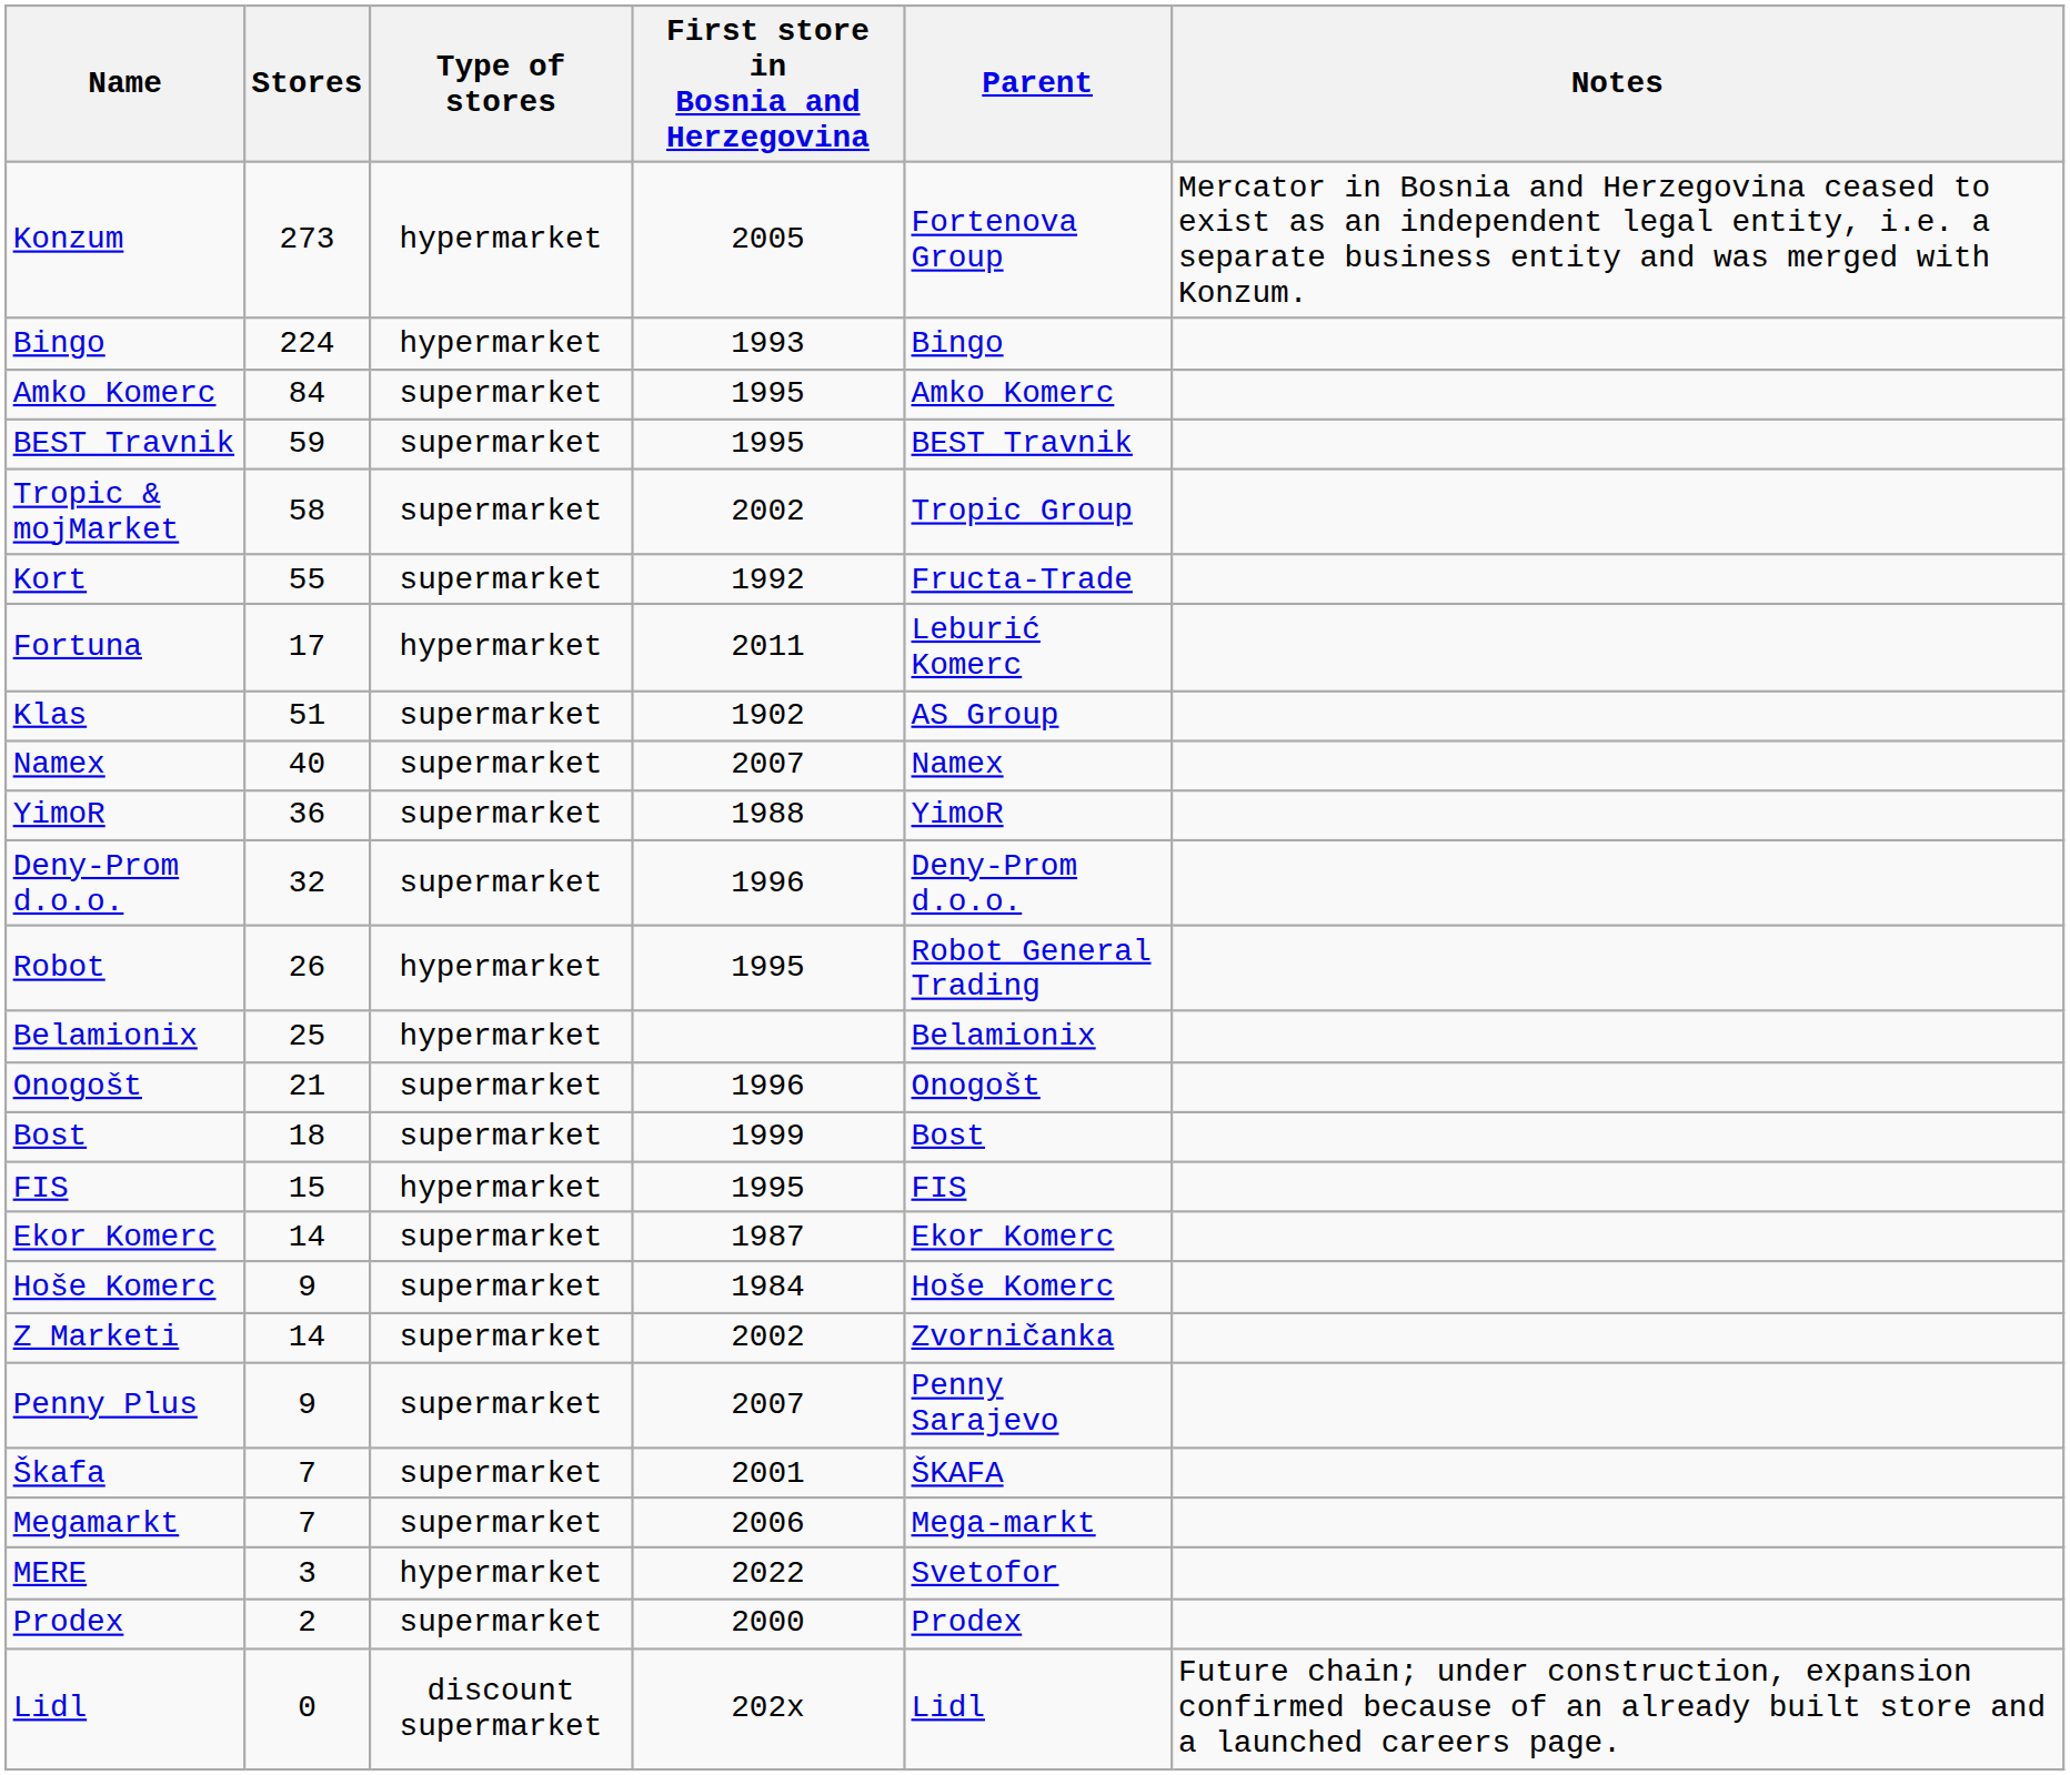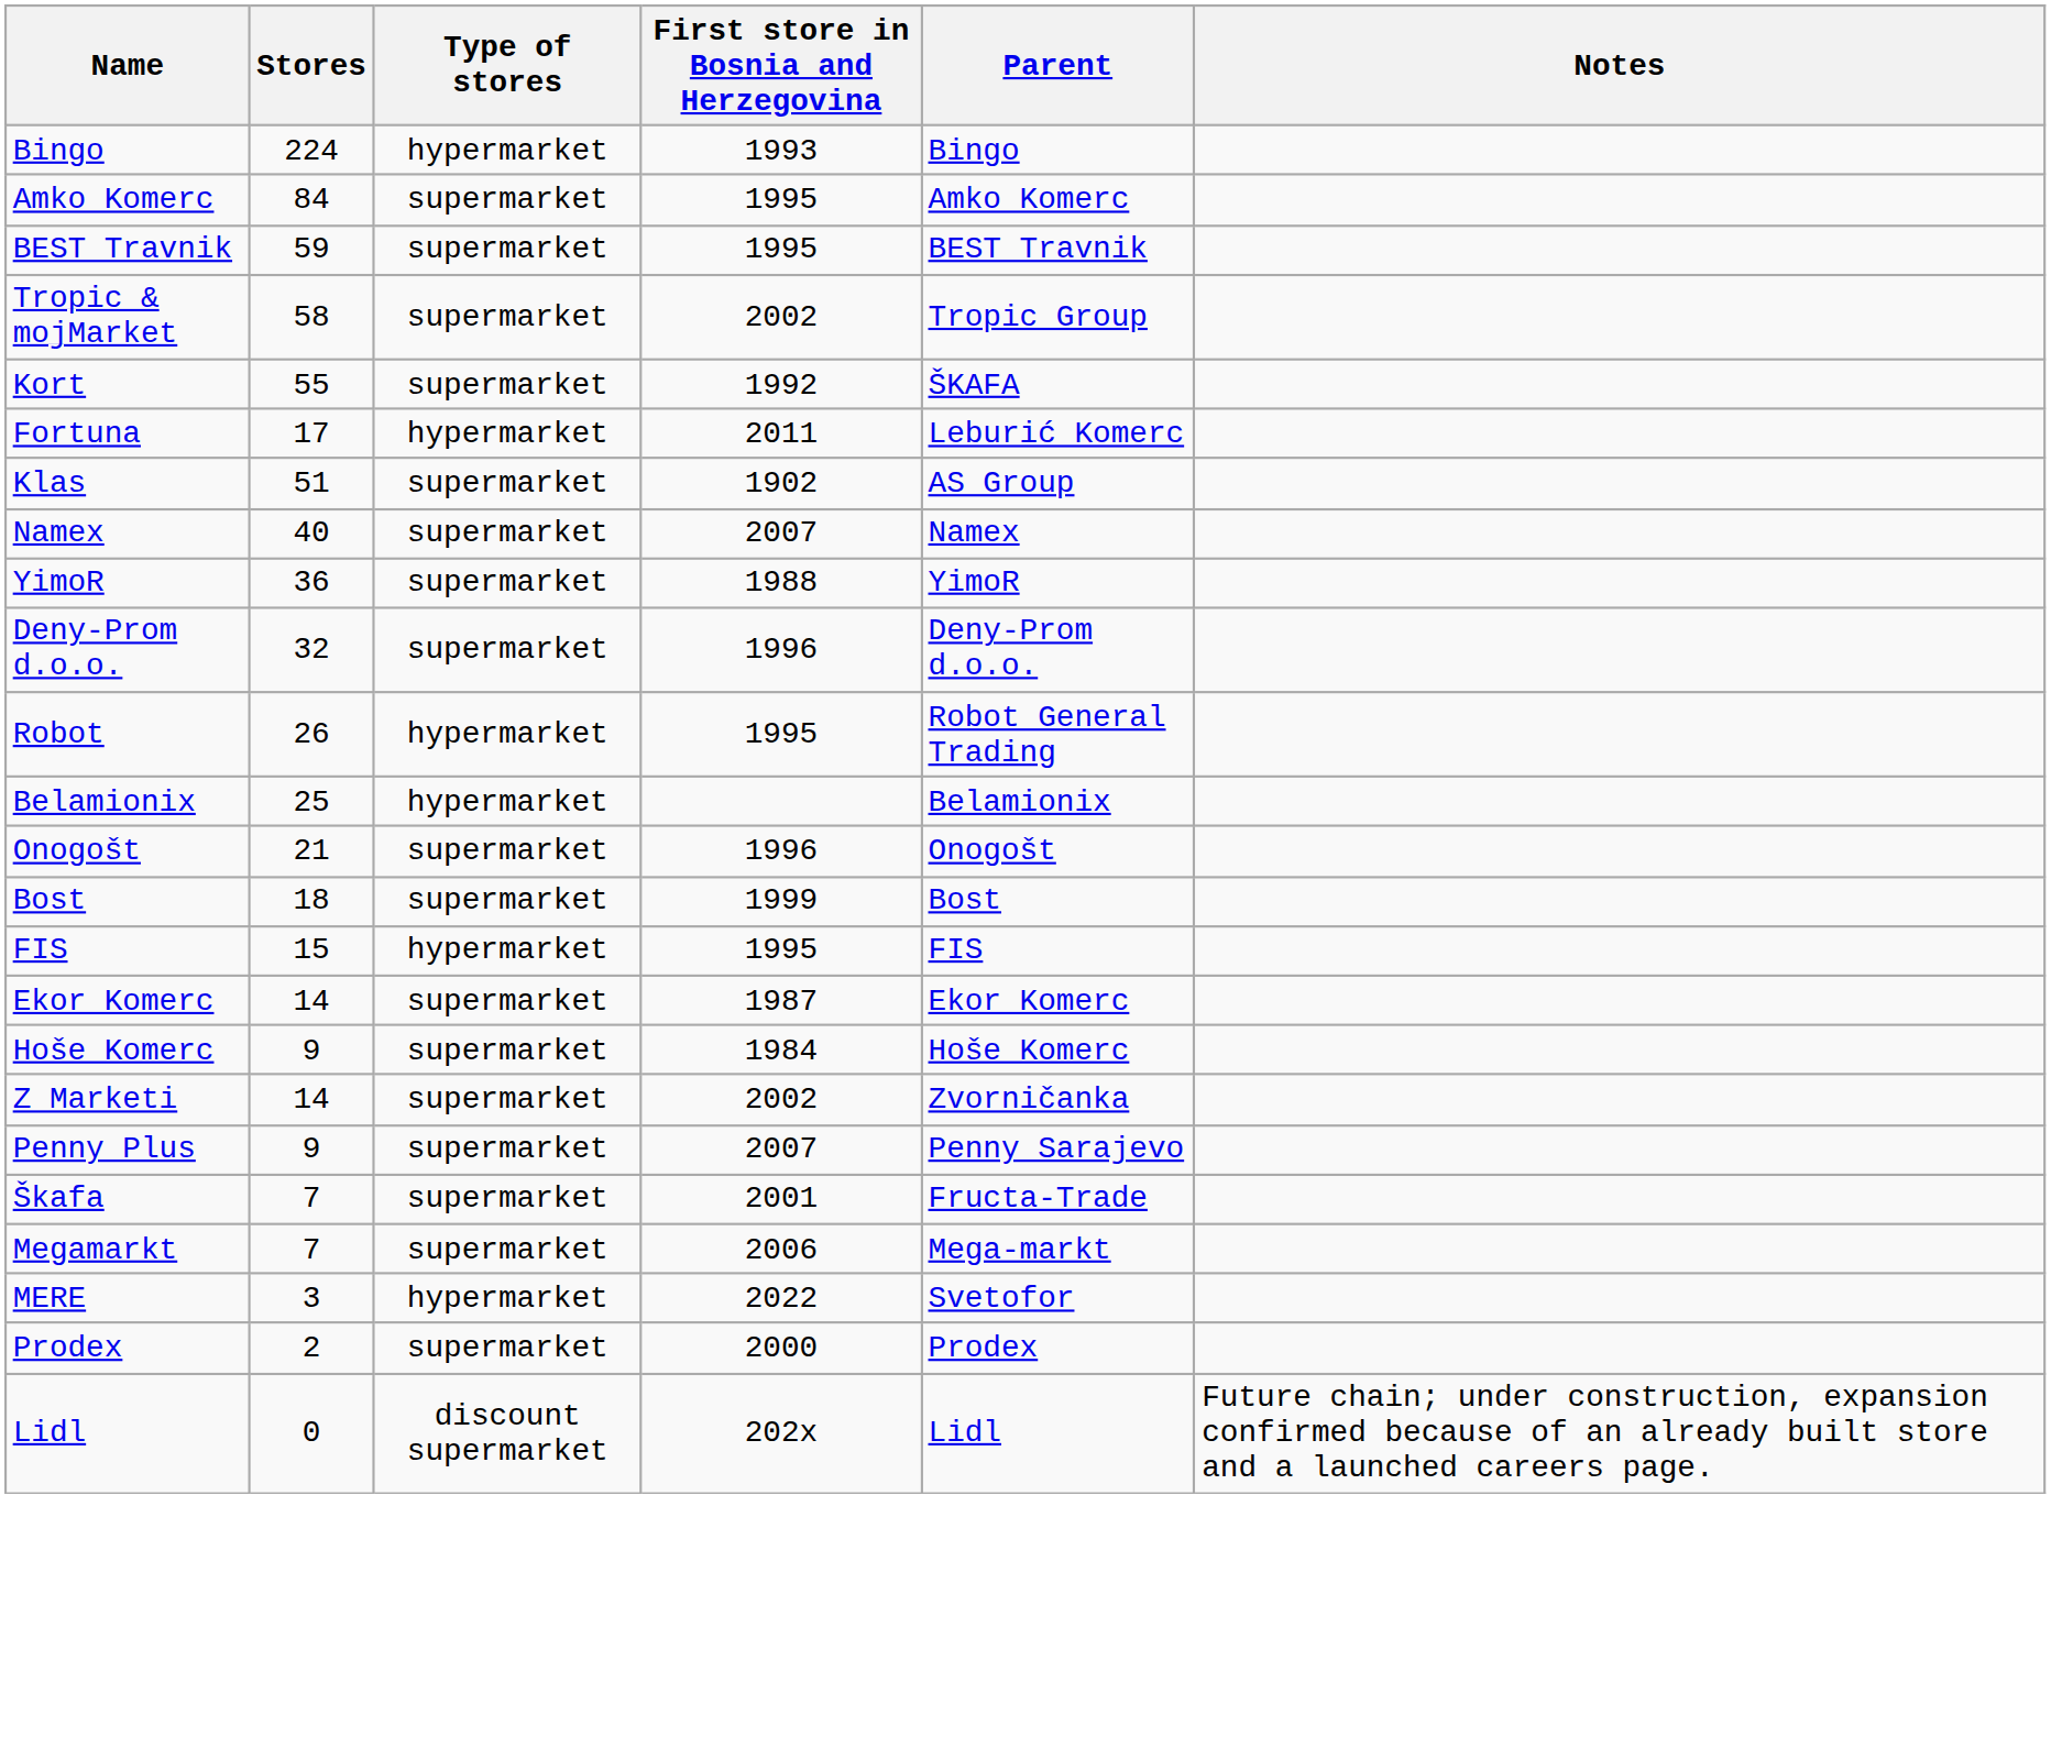- row: Konzum | 273 | hypermarket | 2005 | Fortenova Group | Mercator in Bosnia and Herzegovina ceased to exist as an independent legal entity, i.e. a separate business entity and was merged with Konzum.
Kort | Parent: Fructa-Trade -> ŠKAFA
Škafa | Parent: ŠKAFA -> Fructa-Trade
